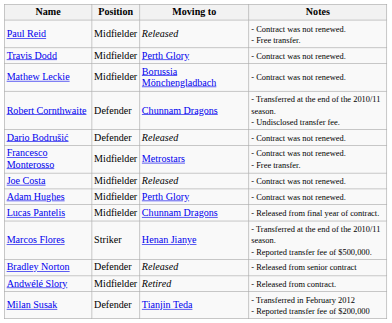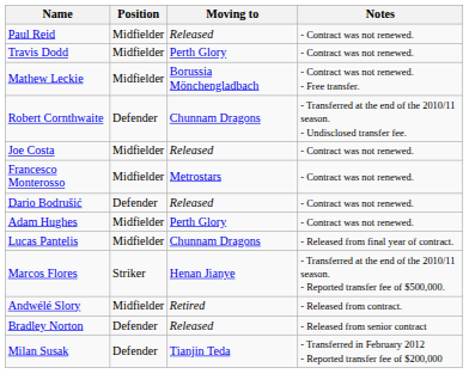Paul Reid | Notes: - Contract was not renewed. - Free transfer. -> - Contract was not renewed.
Mathew Leckie | Notes: - Contract was not renewed. -> - Contract was not renewed. - Free transfer.
rows swapped: Dario Bodrušić <-> Joe Costa
Francesco Monterosso | Notes: - Contract was not renewed. - Free transfer. -> - Contract was not renewed.
rows swapped: Bradley Norton <-> Andwélé Slory
